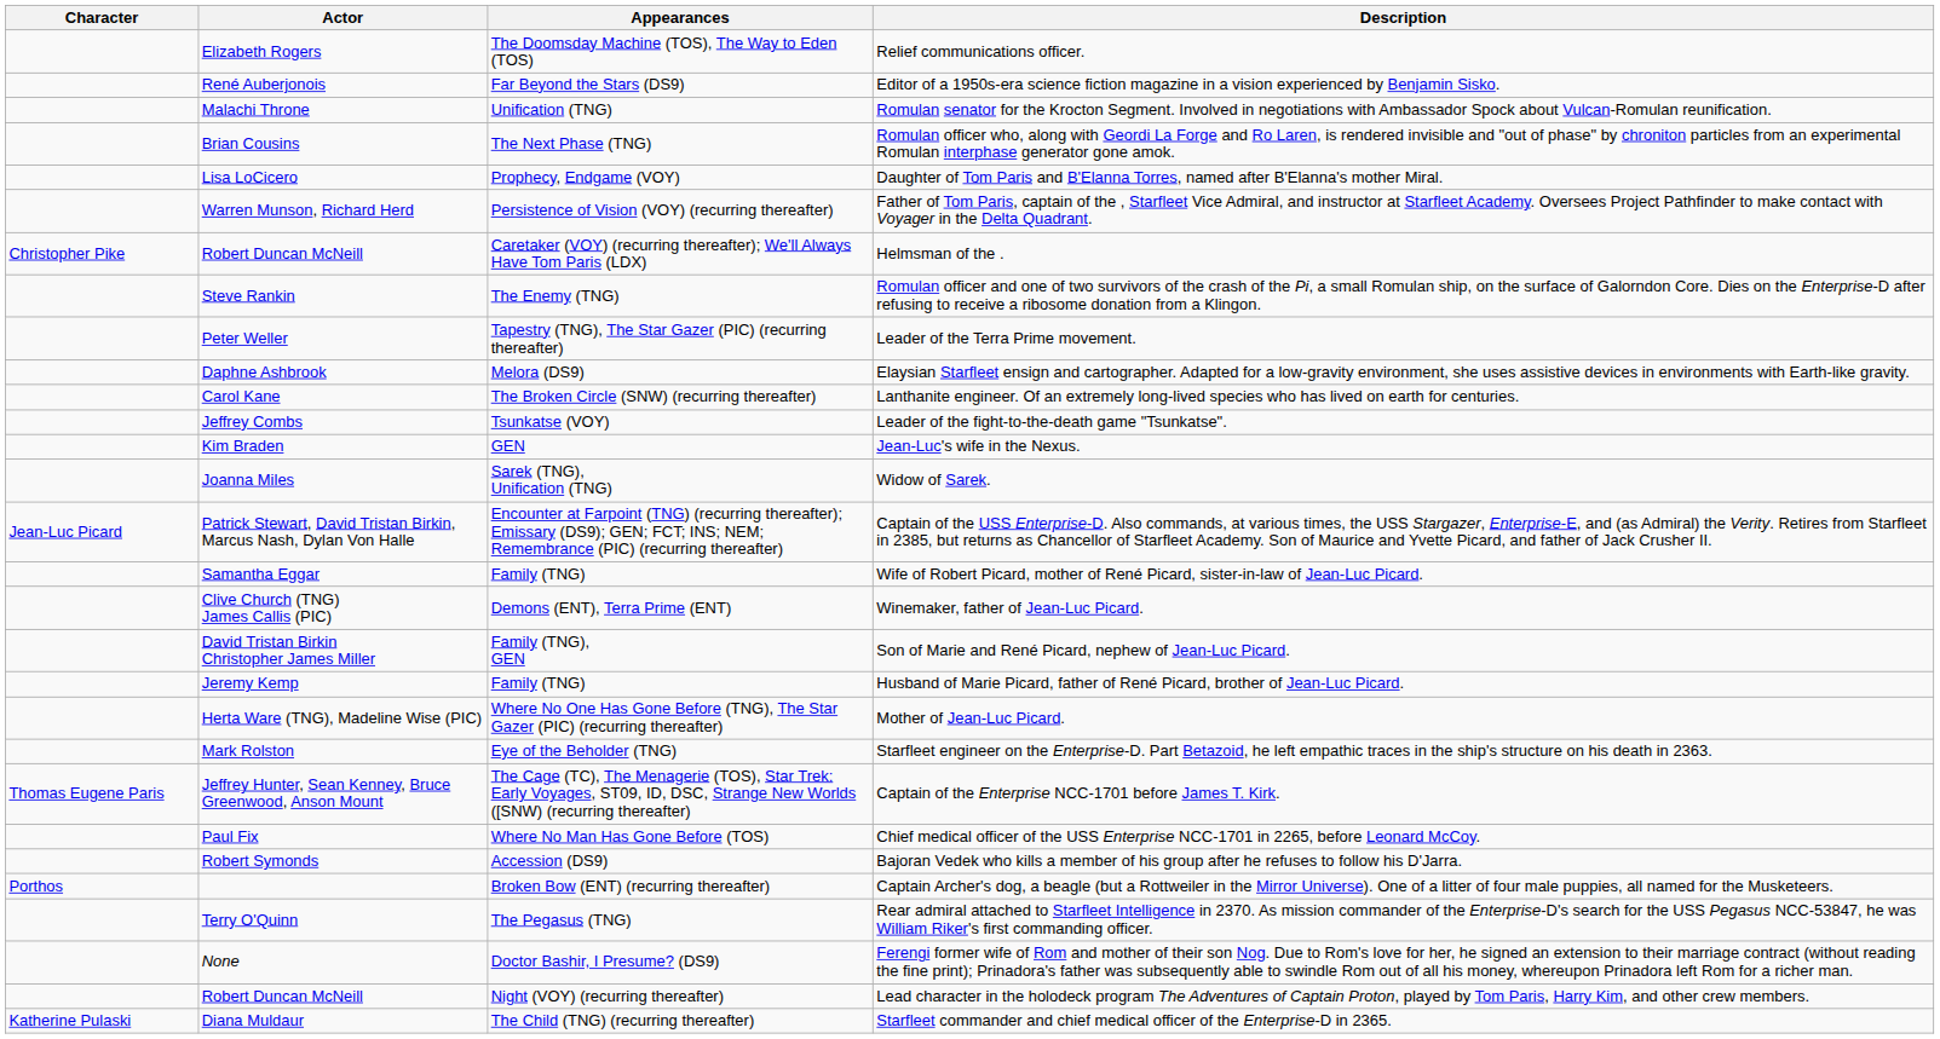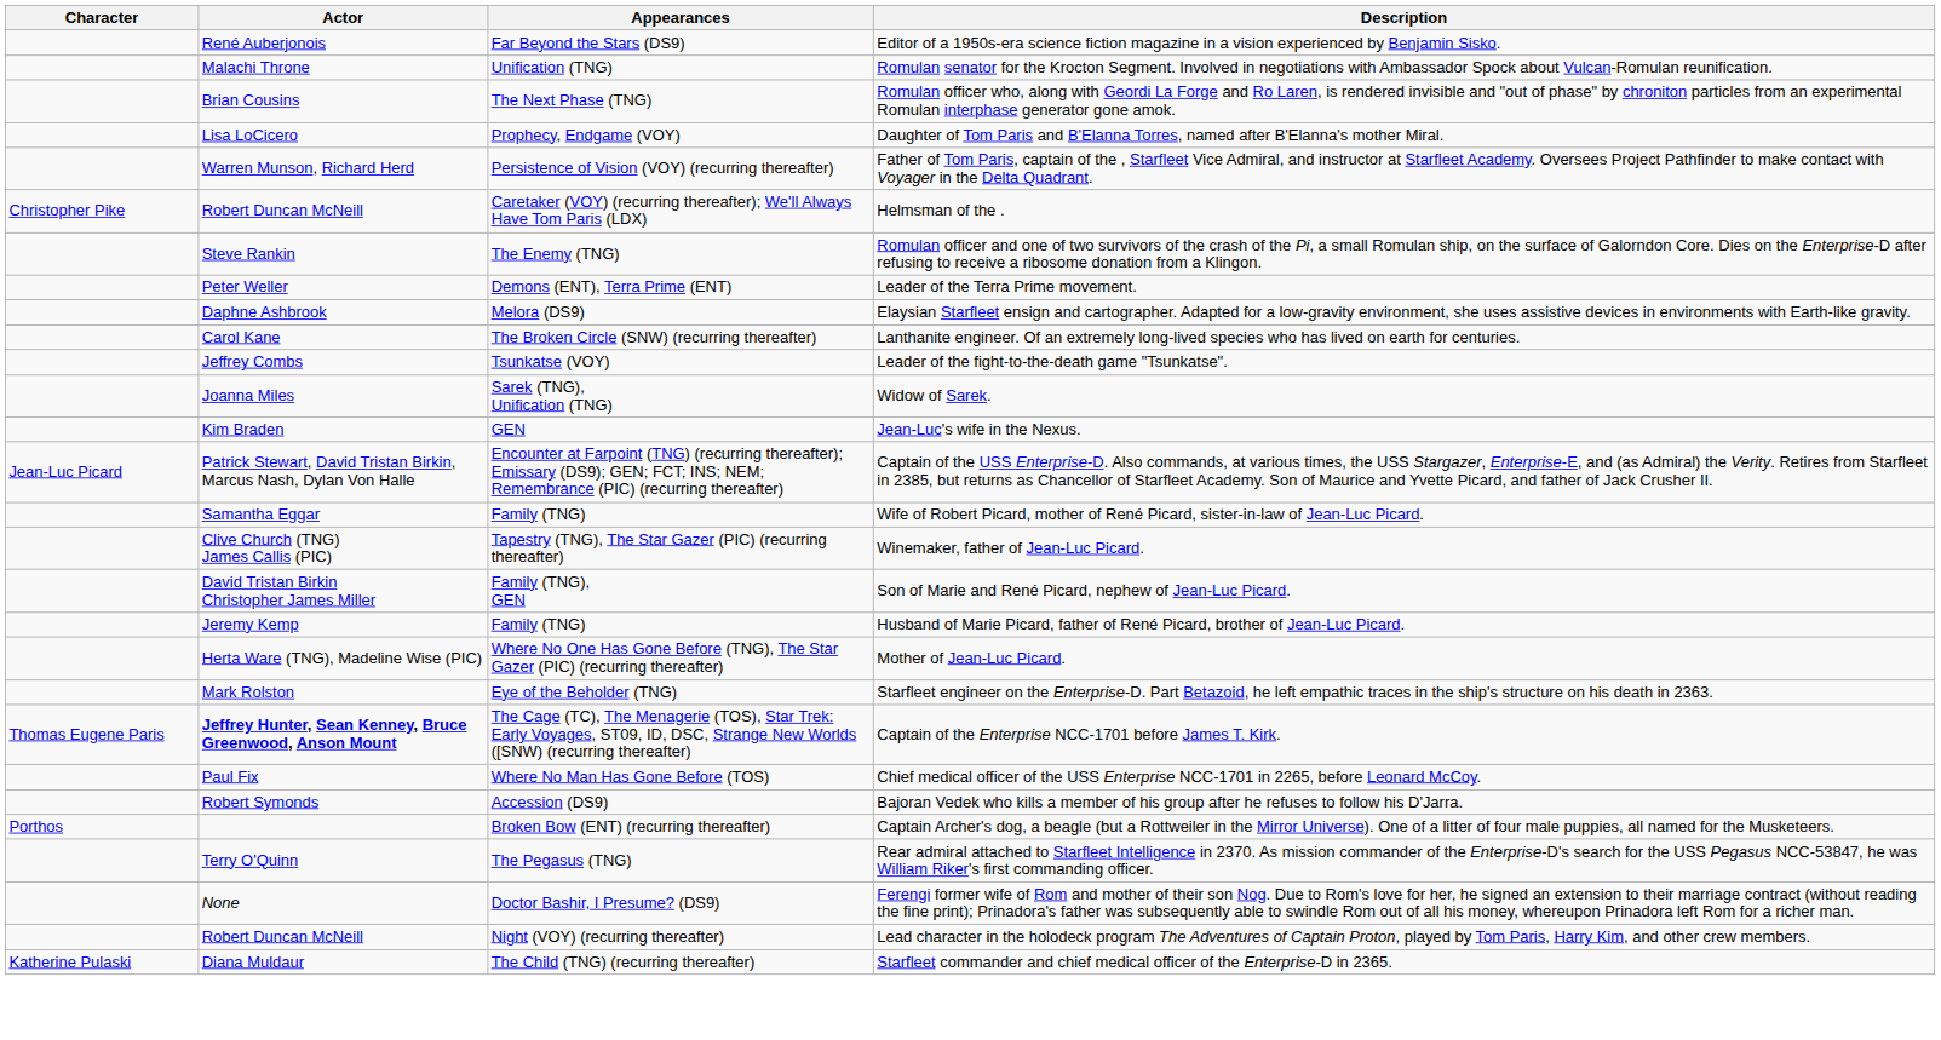- row: Elizabeth Rogers | The Doomsday Machine (TOS), The Way to Eden (TOS) | Relief communications officer.
Leader of the Terra Prime movement. | Appearances: Tapestry (TNG), The Star Gazer (PIC) (recurring thereafter) -> Demons (ENT), Terra Prime (ENT)
rows swapped: Widow of Sarek. <-> Jean-Luc's wife in the Nexus.
Winemaker, father of Jean-Luc Picard. | Appearances: Demons (ENT), Terra Prime (ENT) -> Tapestry (TNG), The Star Gazer (PIC) (recurring thereafter)
Captain of the Enterprise NCC-1701 before James T. Kirk. | Actor: normal -> bold
